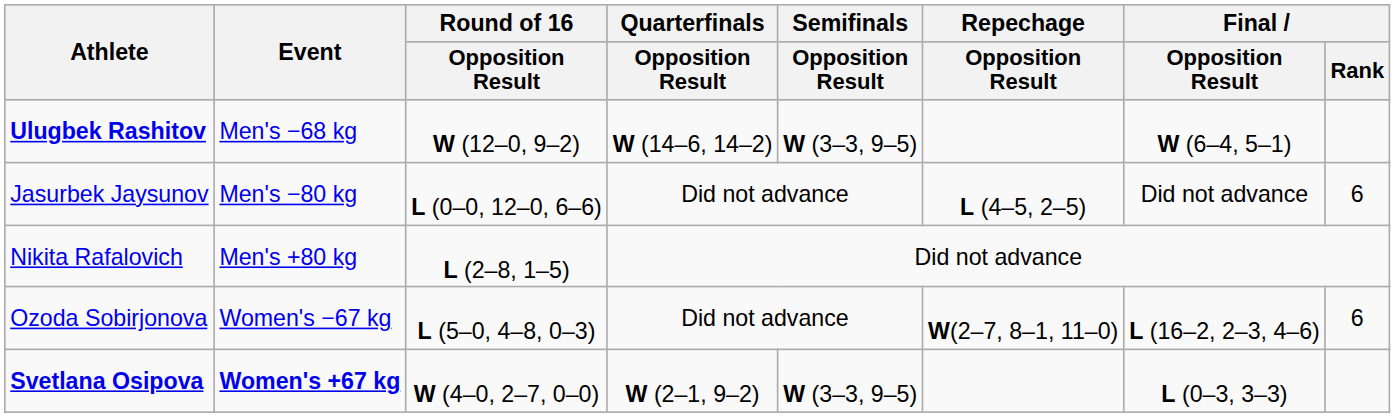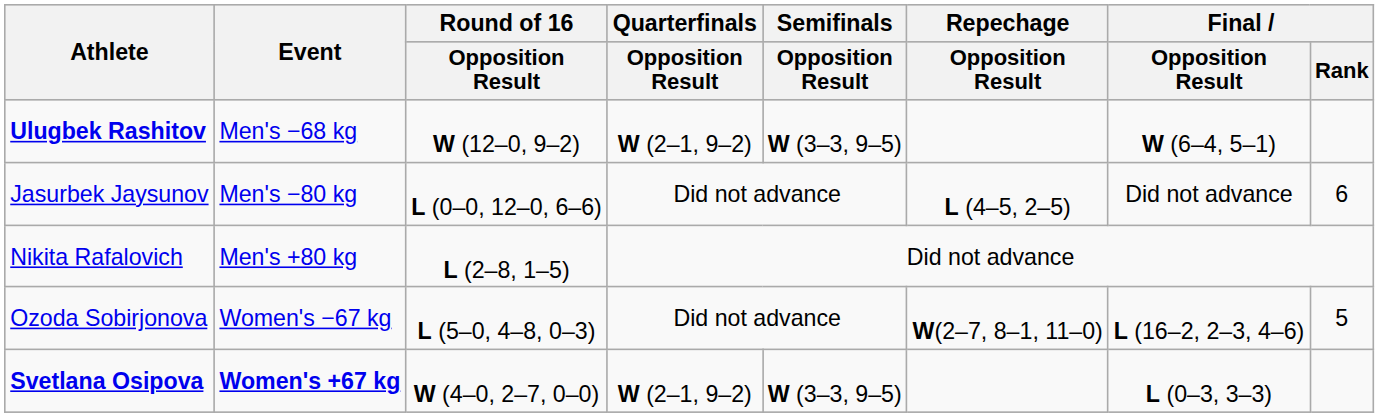Ulugbek Rashitov | Quarterfinals / Opposition Result: W (14–6, 14–2) -> W (2–1, 9–2)
Ozoda Sobirjonova | Final / Rank: 6 -> 5
